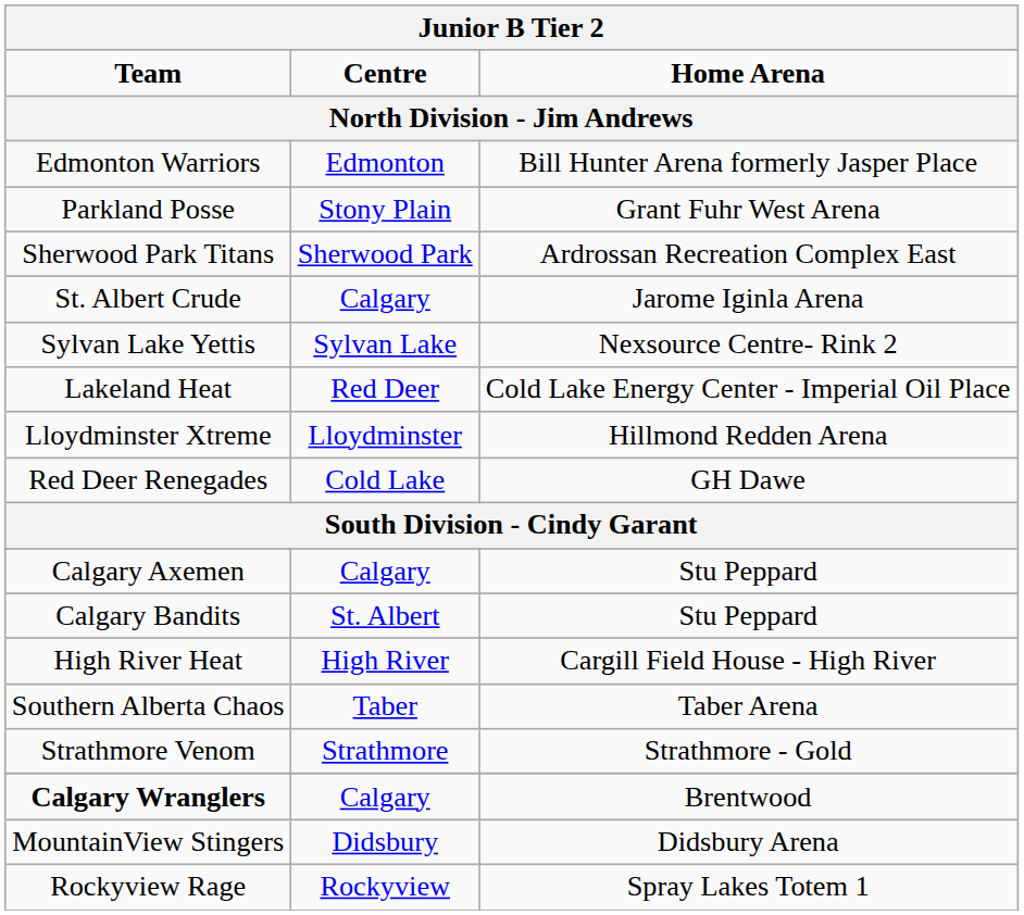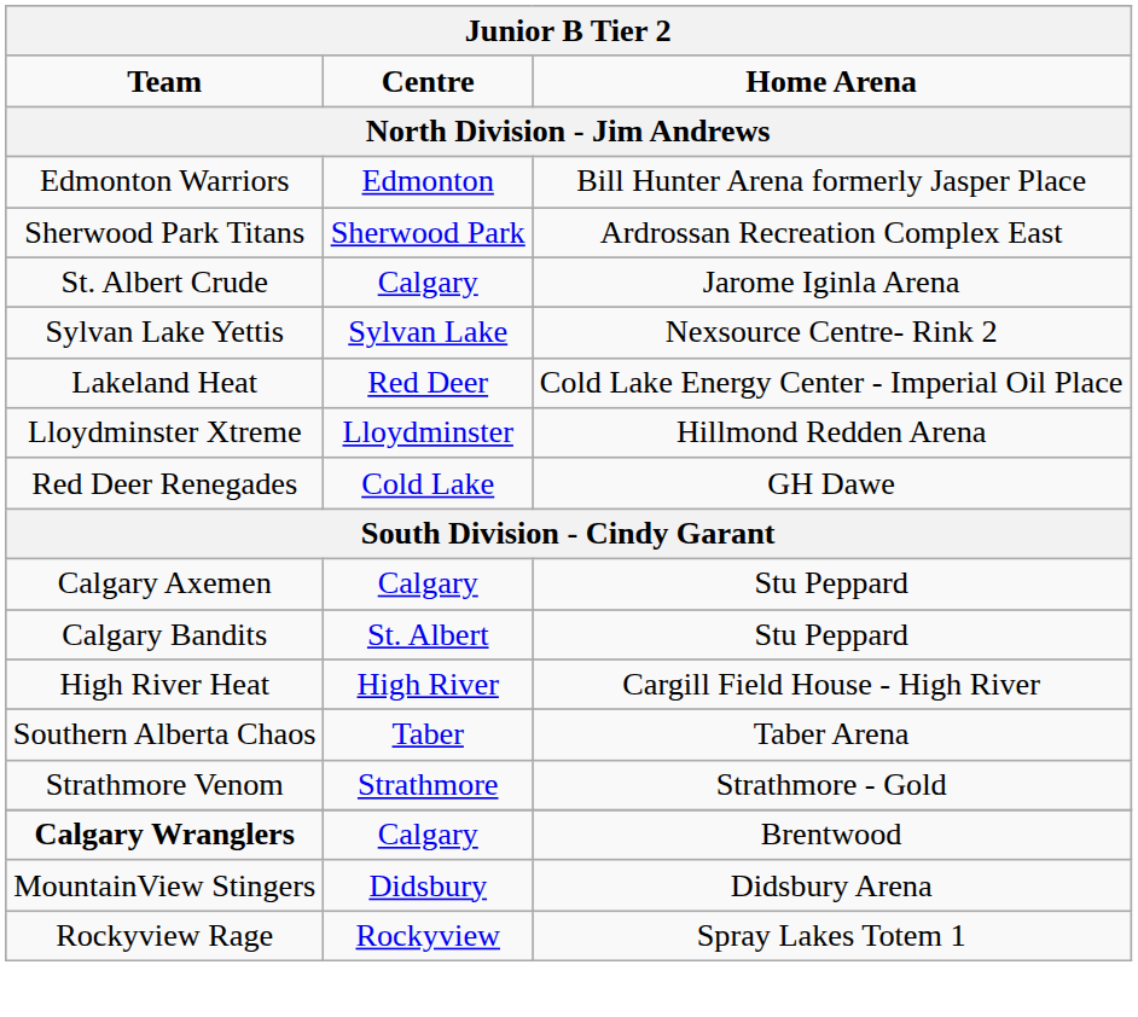- row: Parkland Posse | Stony Plain | Grant Fuhr West Arena
